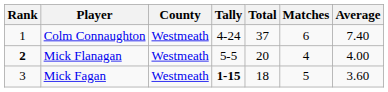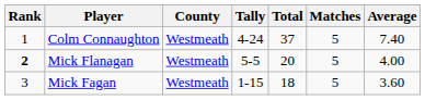Colm Connaughton | Matches: 6 -> 5
Mick Flanagan | Matches: 4 -> 5
Mick Fagan | Tally: bold -> normal
